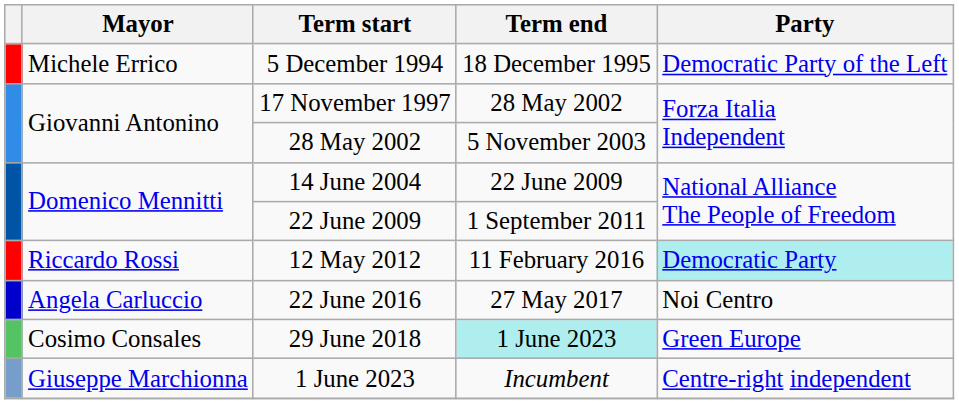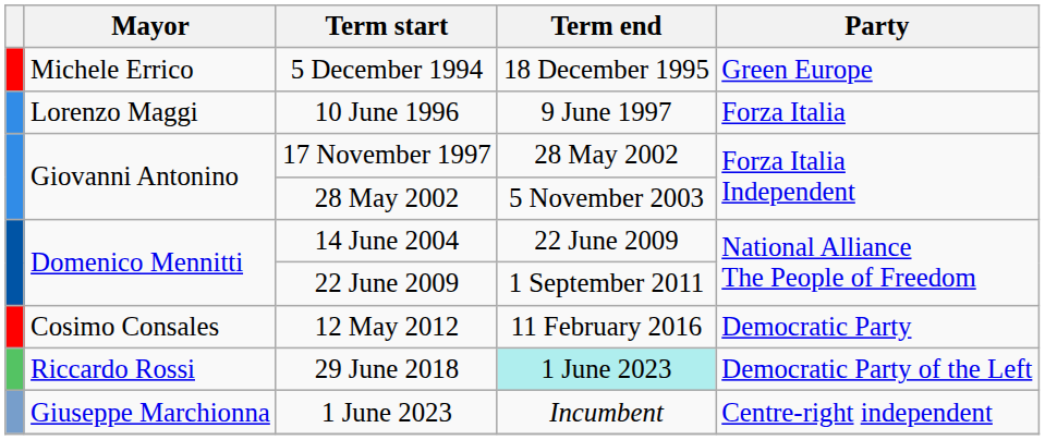5 December 1994 | Party: Democratic Party of the Left -> Green Europe
+ row: Lorenzo Maggi | 10 June 1996 | 9 June 1997 | Forza Italia
12 May 2012 | Mayor: Riccardo Rossi -> Cosimo Consales
12 May 2012 | Party: paleturquoise background -> no background
- row: Angela Carluccio | 22 June 2016 | 27 May 2017 | Noi Centro
29 June 2018 | Mayor: Cosimo Consales -> Riccardo Rossi
29 June 2018 | Party: Green Europe -> Democratic Party of the Left
